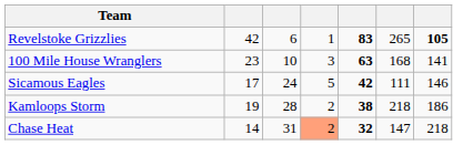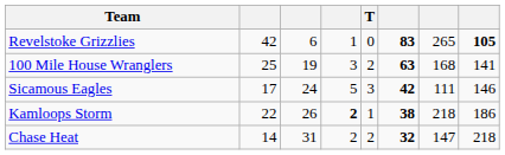+ column: T | 0 | 2 | 3 | 1 | 2
100 Mile House Wranglers | column 2: 23 -> 25
100 Mile House Wranglers | column 3: 10 -> 19
Kamloops Storm | column 2: 19 -> 22
Kamloops Storm | column 3: 28 -> 26
Kamloops Storm | column 4: normal -> bold
Chase Heat | column 4: lightsalmon background -> no background
